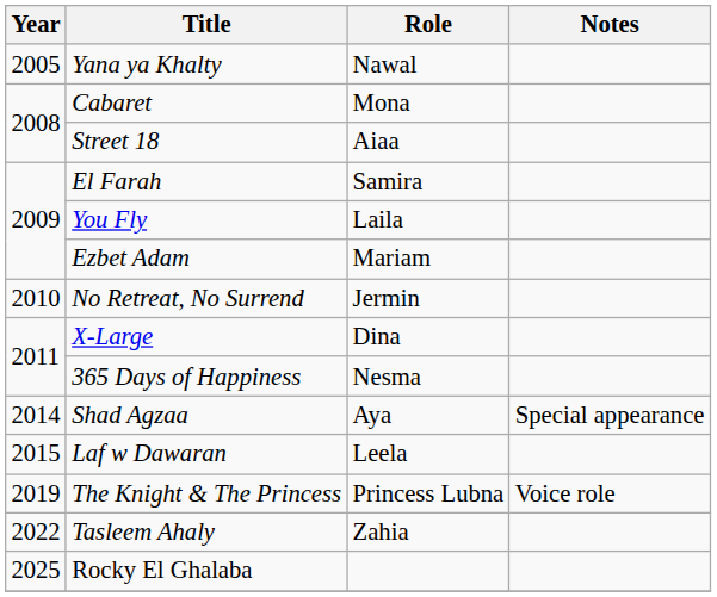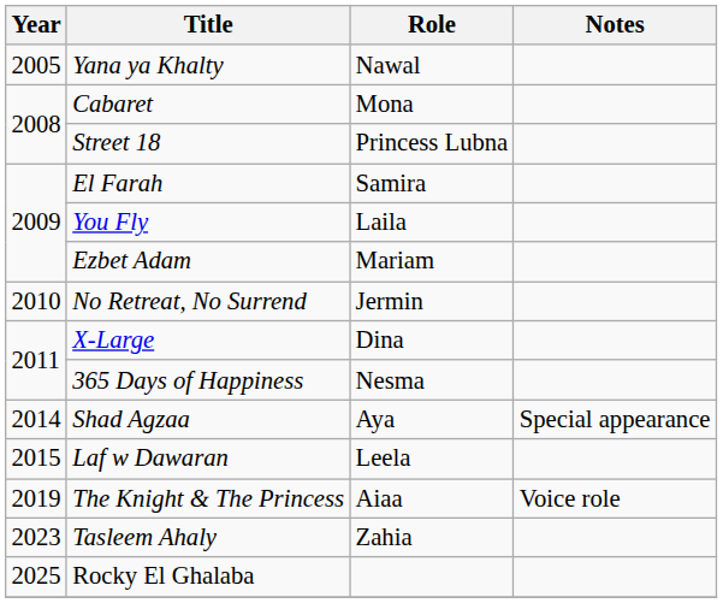Street 18 | Role: Aiaa -> Princess Lubna
The Knight & The Princess | Role: Princess Lubna -> Aiaa
Tasleem Ahaly | Year: 2022 -> 2023
